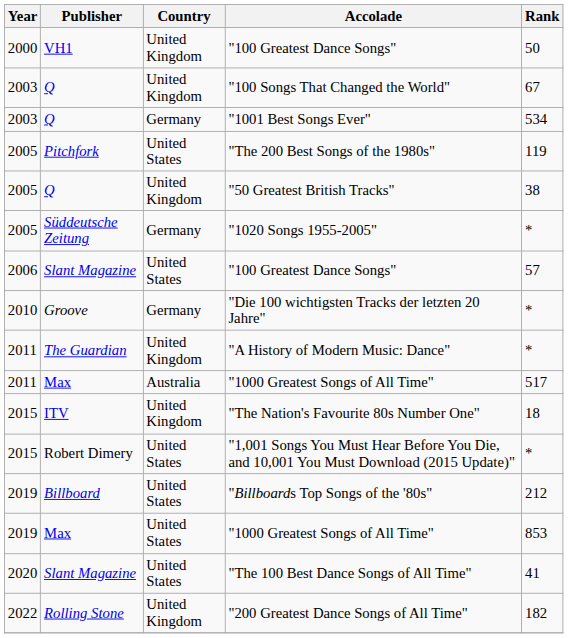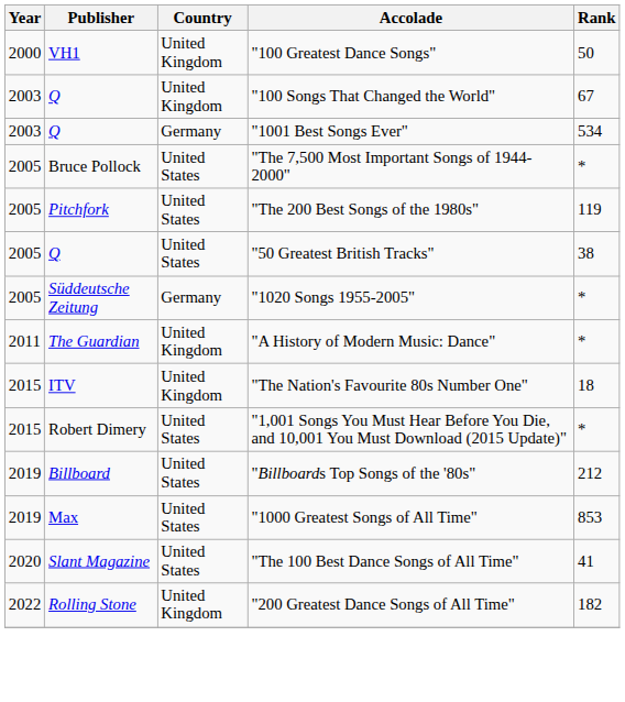+ row: 2005 | Bruce Pollock | United States | "The 7,500 Most Important Songs of 1944-2000" | *
"50 Greatest British Tracks" | Country: United Kingdom -> United States
- row: 2006 | Slant Magazine | United States | "100 Greatest Dance Songs" | 57
- row: 2010 | Groove | Germany | "Die 100 wichtigsten Tracks der letzten 20 Jahre" | *
- row: 2011 | Max | Australia | "1000 Greatest Songs of All Time" | 517
